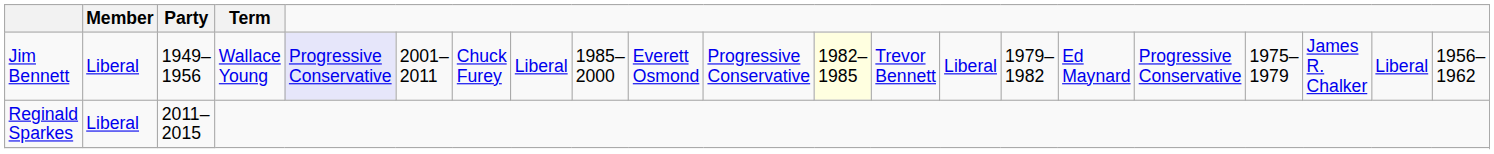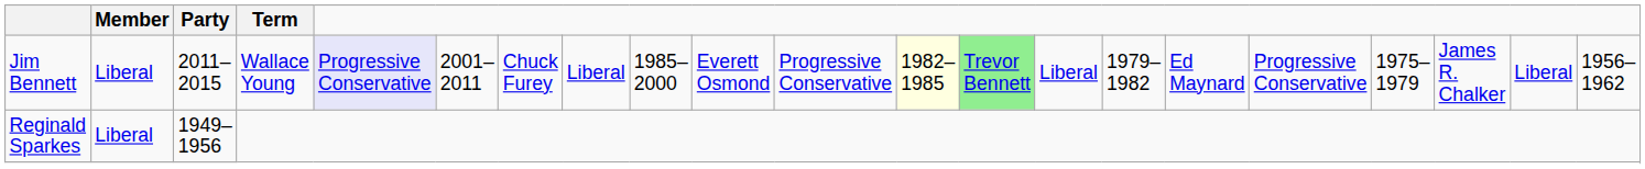Jim Bennett | Party: 1949–1956 -> 2011–2015
Jim Bennett | column 13: no background -> lightgreen background
Reginald Sparkes | Party: 2011–2015 -> 1949–1956
